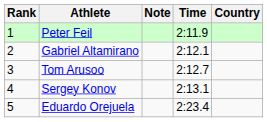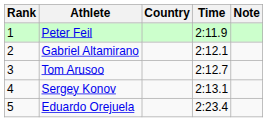columns swapped: Country <-> Note
